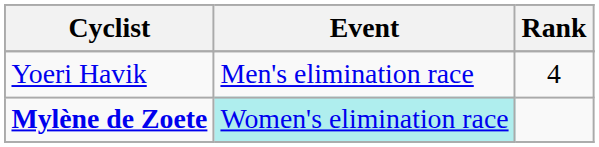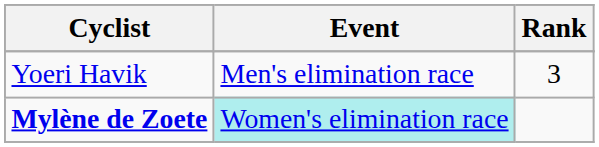Yoeri Havik | Rank: 4 -> 3
